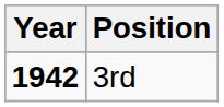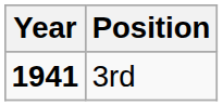3rd | Year: 1942 -> 1941
